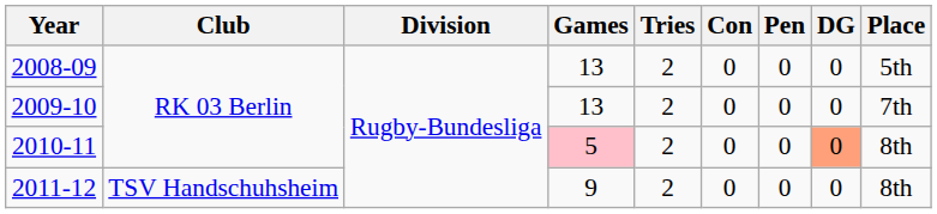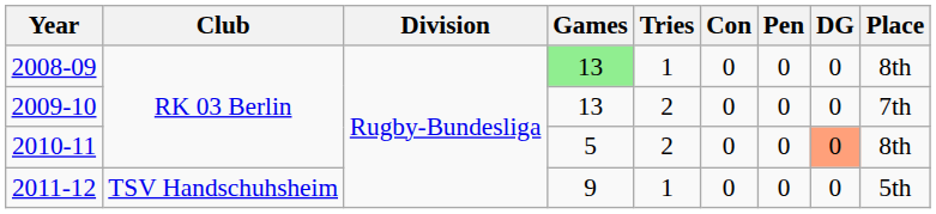2008-09 | Games: no background -> lightgreen background
2008-09 | Tries: 2 -> 1
2008-09 | Place: 5th -> 8th
2010-11 | Games: pink background -> no background
2011-12 | Tries: 2 -> 1
2011-12 | Place: 8th -> 5th
